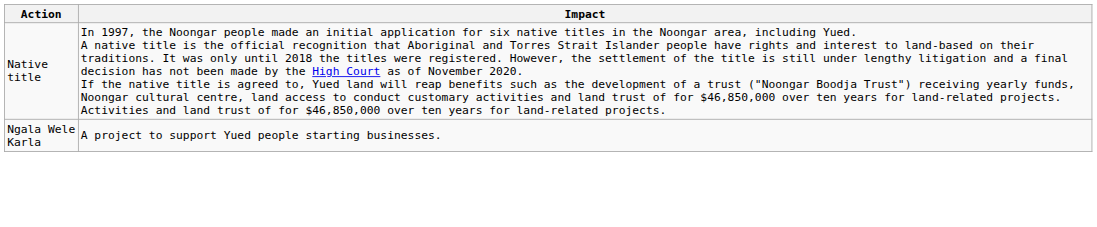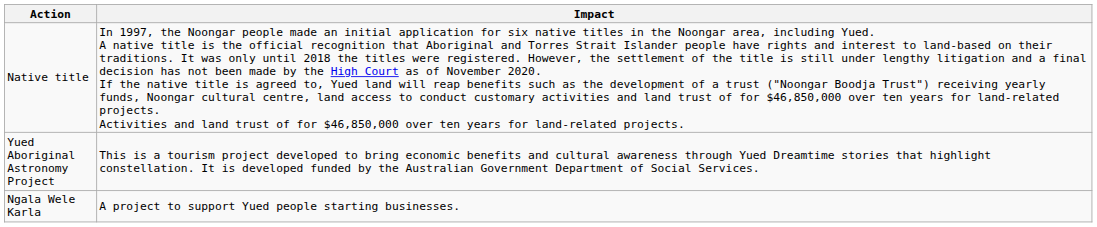+ row: Yued Aboriginal Astronomy Project | This is a tourism project developed to bring economic benefits and cultural awareness through Yued Dreamtime stories that highlight constellation. It is developed funded by the Australian Government Department of Social Services.
